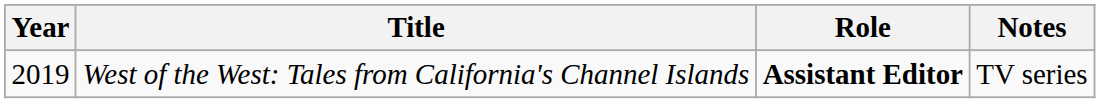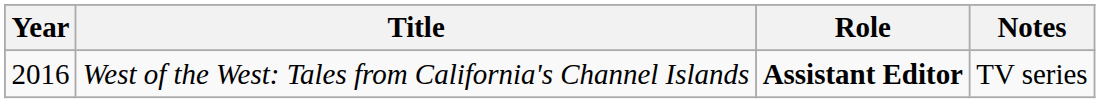West of the West: Tales from California's Channel Islands | Year: 2019 -> 2016
